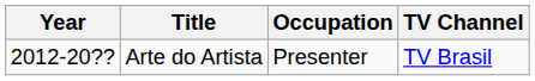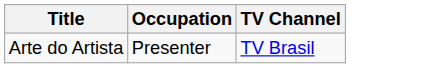- column: Year | 2012-20??
